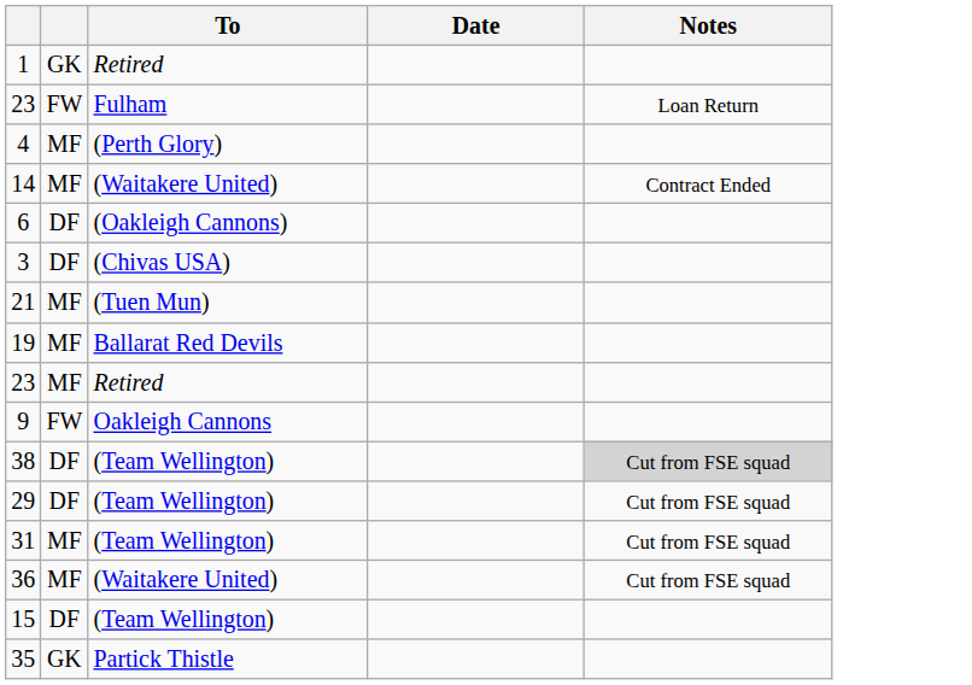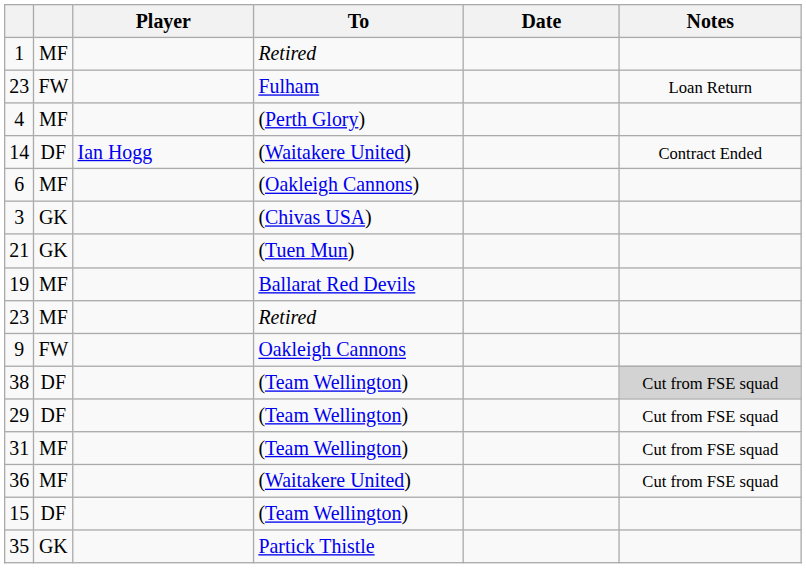+ column: Player | Ian Hogg
1 | column 2: GK -> MF
14 | column 2: MF -> DF
6 | column 2: DF -> MF
3 | column 2: DF -> GK
21 | column 2: MF -> GK
